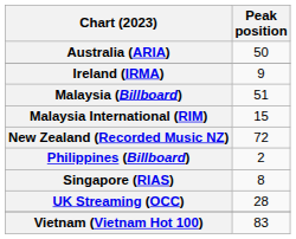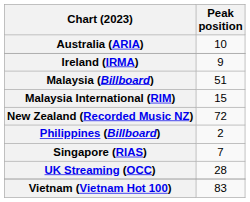Australia (ARIA) | Peak position: 50 -> 10
Singapore (RIAS) | Peak position: 8 -> 7
